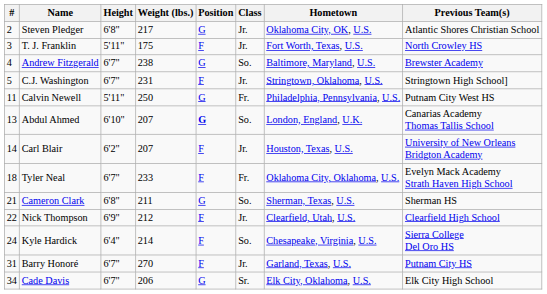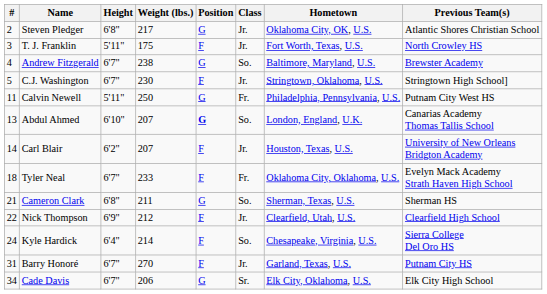C.J. Washington | Weight (lbs.): 231 -> 230
